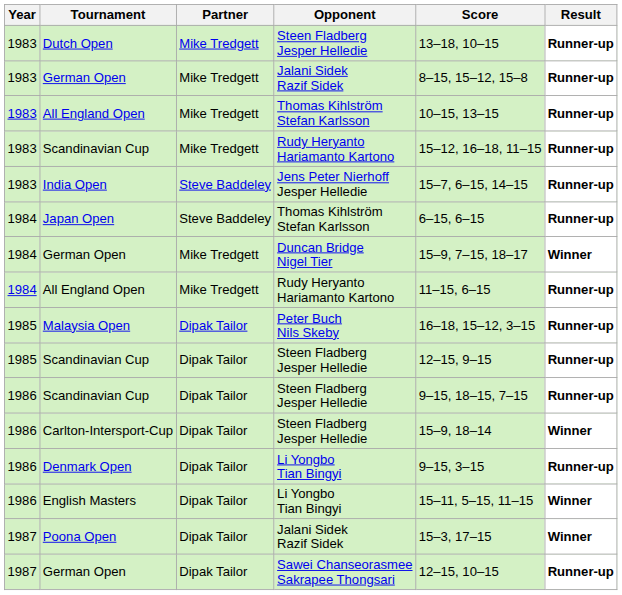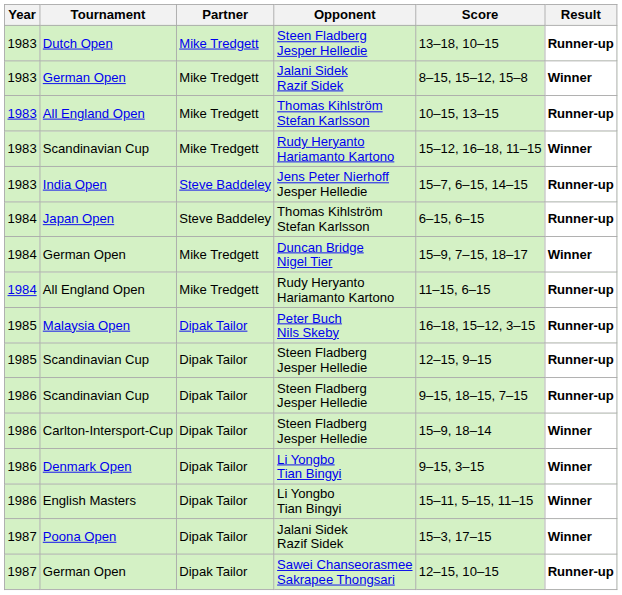1983 / German Open | Result: Runner-up -> Winner
1983 / Scandinavian Cup | Result: Runner-up -> Winner
Denmark Open | Result: Runner-up -> Winner
